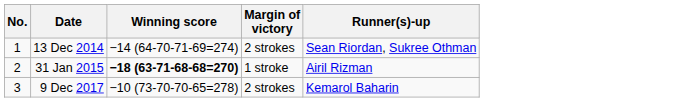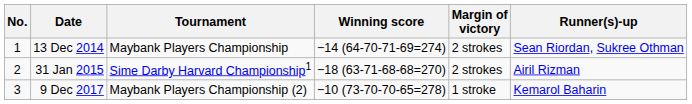+ column: Tournament | Maybank Players Championship | Sime Darby Harvard Championship1 | Maybank Players Championship (2)
31 Jan 2015 | Winning score: bold -> normal
31 Jan 2015 | Margin of victory: 1 stroke -> 2 strokes
9 Dec 2017 | Margin of victory: 2 strokes -> 1 stroke
